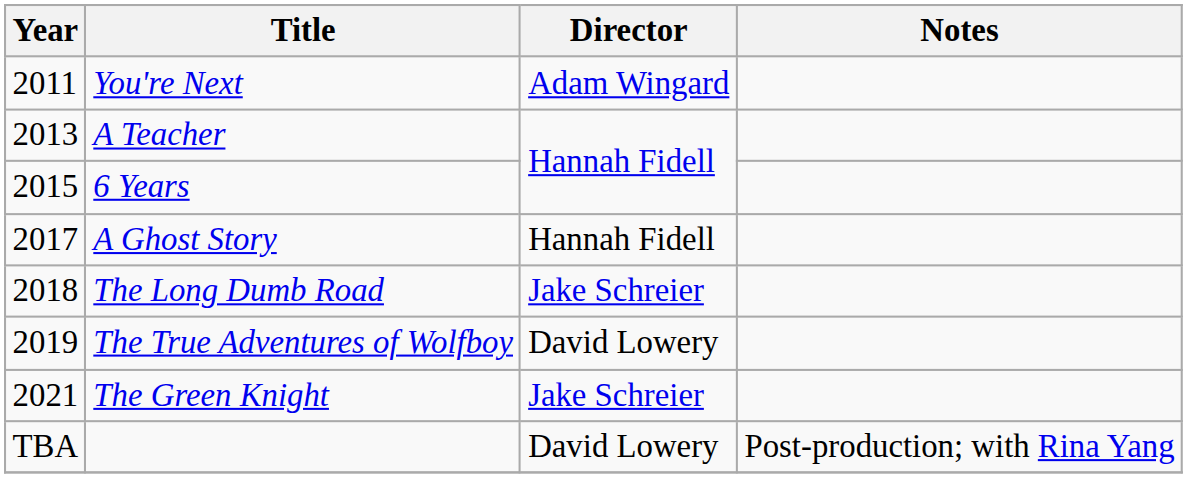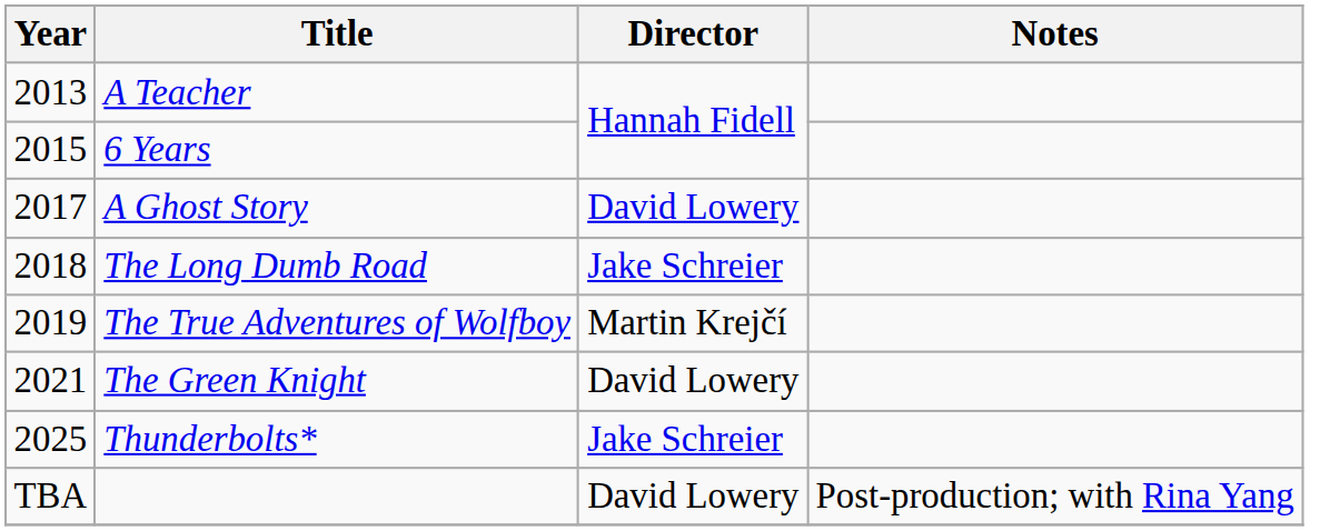- row: 2011 | You're Next | Adam Wingard
A Ghost Story | Director: Hannah Fidell -> David Lowery
The True Adventures of Wolfboy | Director: David Lowery -> Martin Krejčí
The Green Knight | Director: Jake Schreier -> David Lowery
+ row: 2025 | Thunderbolts* | Jake Schreier
